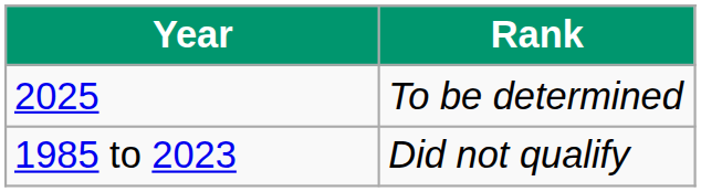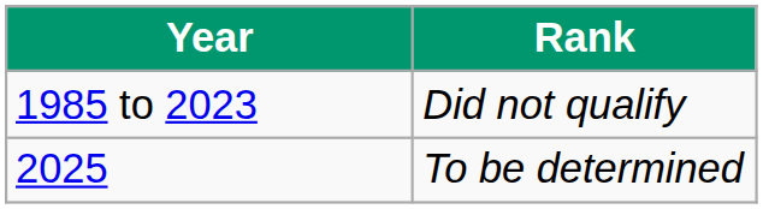rows swapped: 1985 to 2023 <-> 2025
